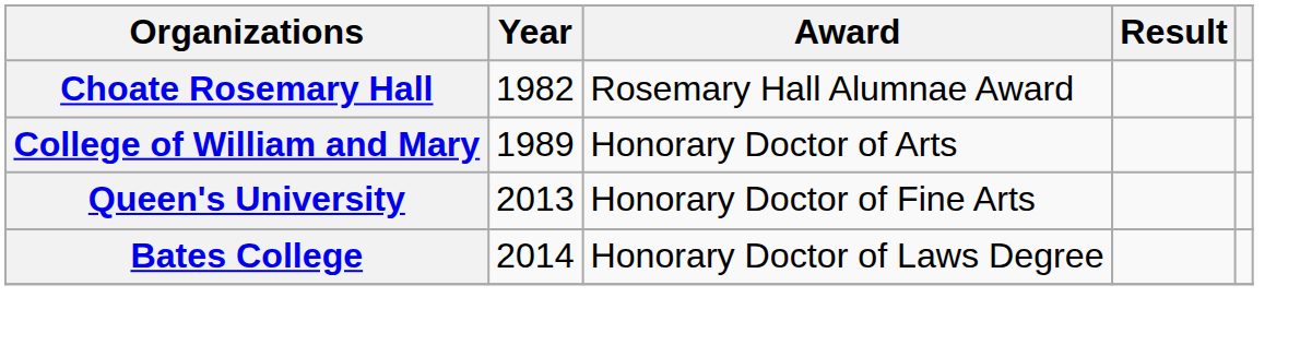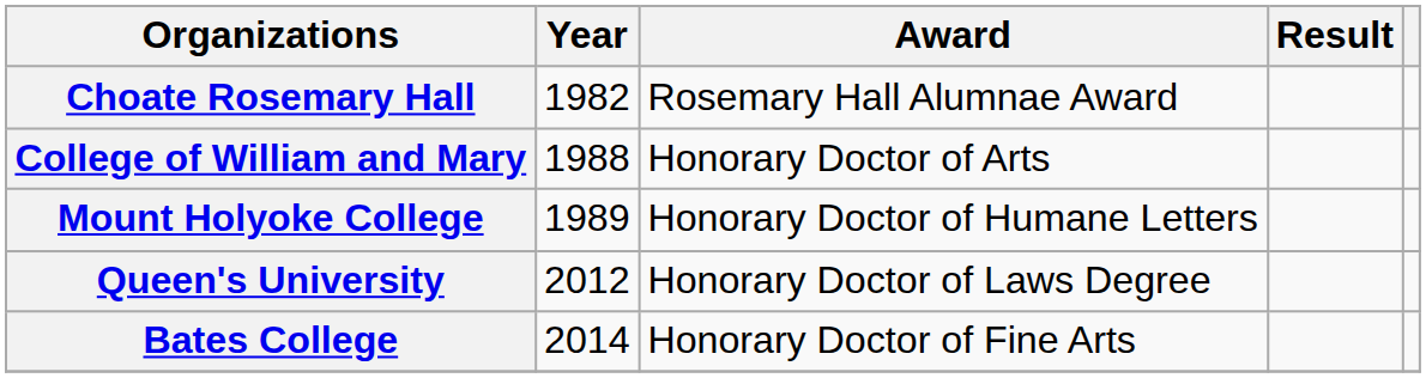College of William and Mary | Year: 1989 -> 1988
+ row: Mount Holyoke College | 1989 | Honorary Doctor of Humane Letters
Queen's University | Year: 2013 -> 2012
Queen's University | Award: Honorary Doctor of Fine Arts -> Honorary Doctor of Laws Degree
Bates College | Award: Honorary Doctor of Laws Degree -> Honorary Doctor of Fine Arts
